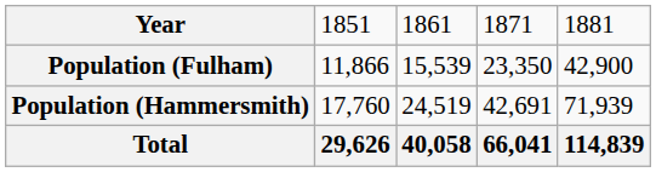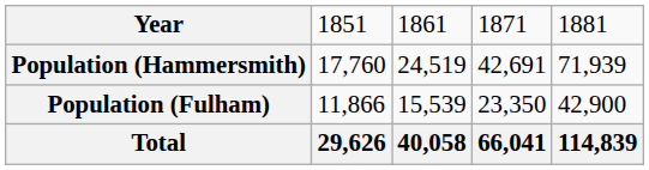rows swapped: Population (Fulham) <-> Population (Hammersmith)
